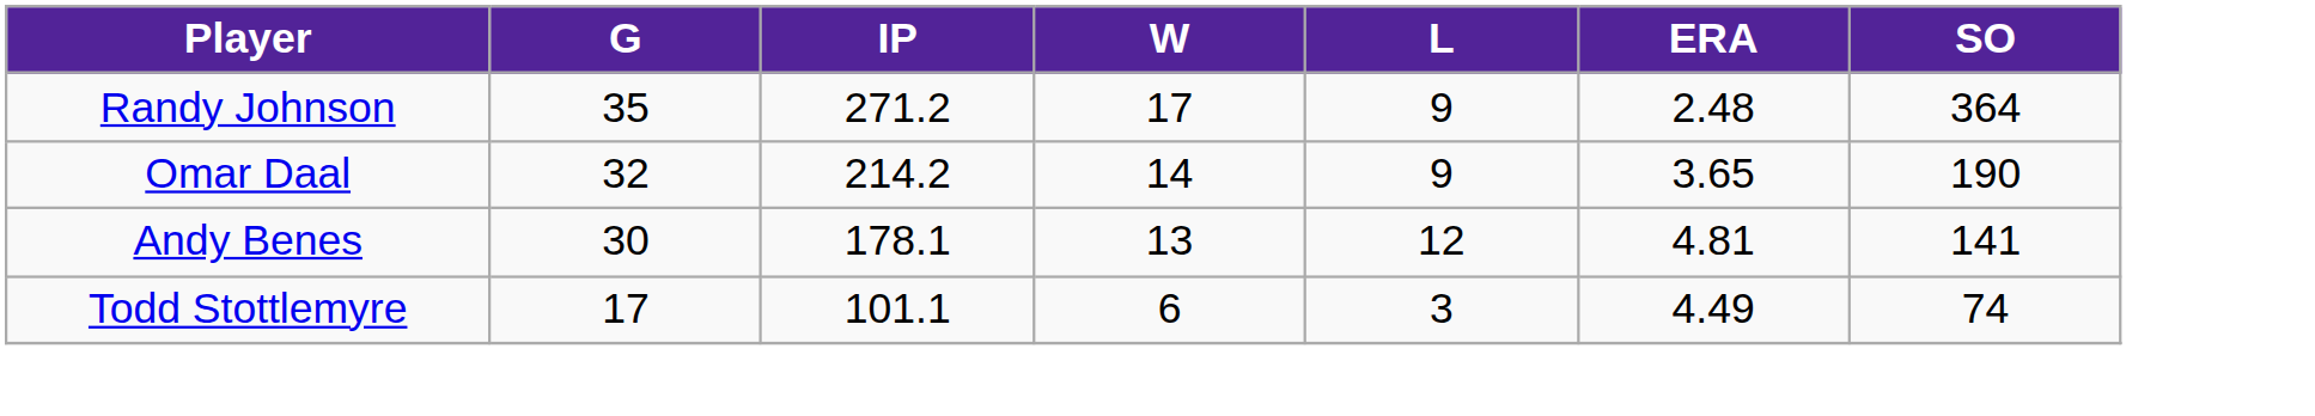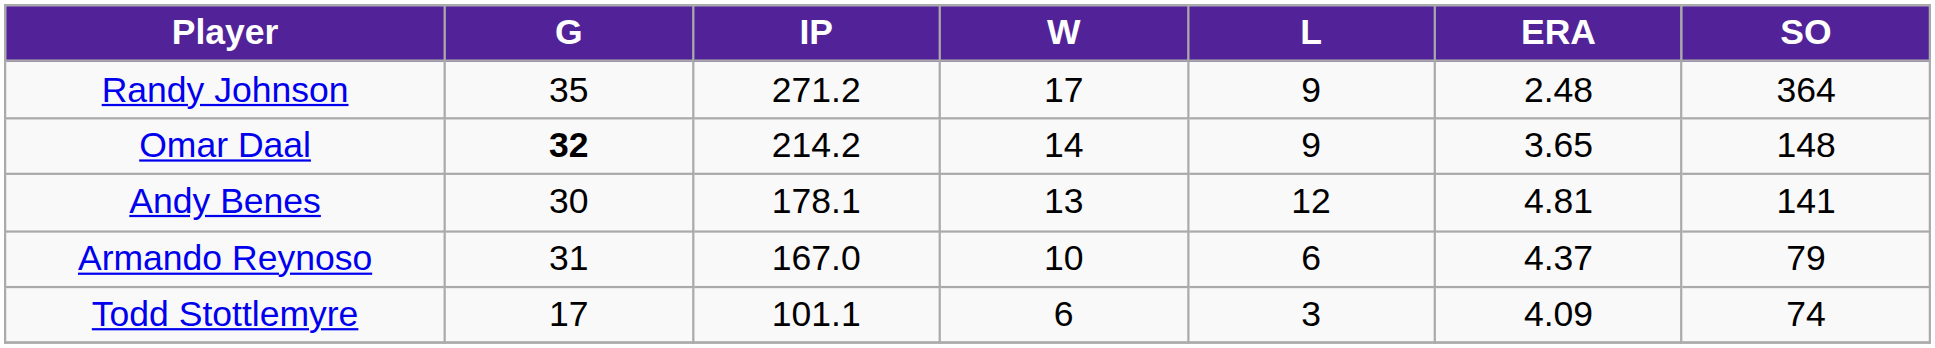Omar Daal | G: normal -> bold
Omar Daal | SO: 190 -> 148
+ row: Armando Reynoso | 31 | 167.0 | 10 | 6 | 4.37 | 79
Todd Stottlemyre | ERA: 4.49 -> 4.09
